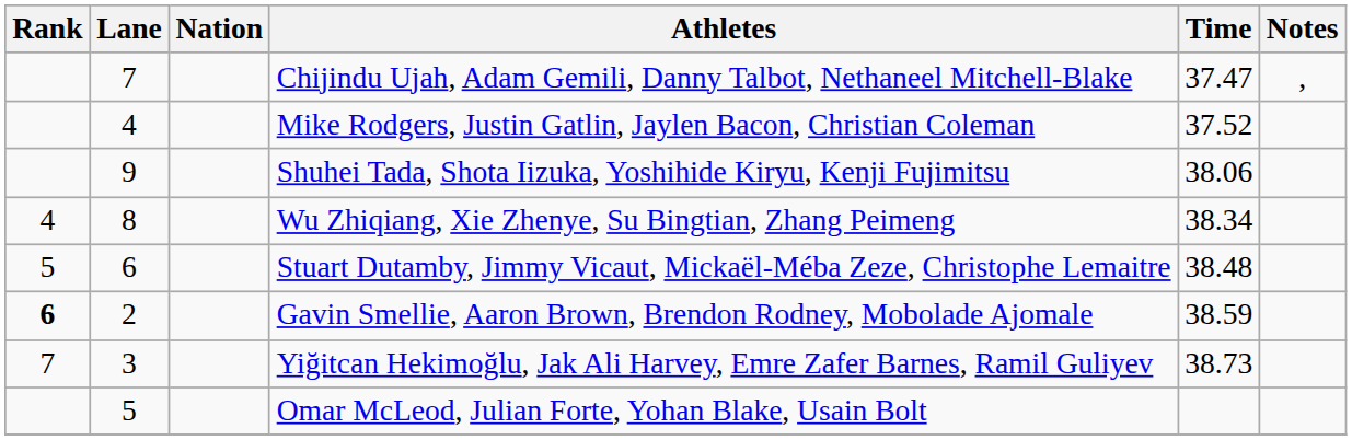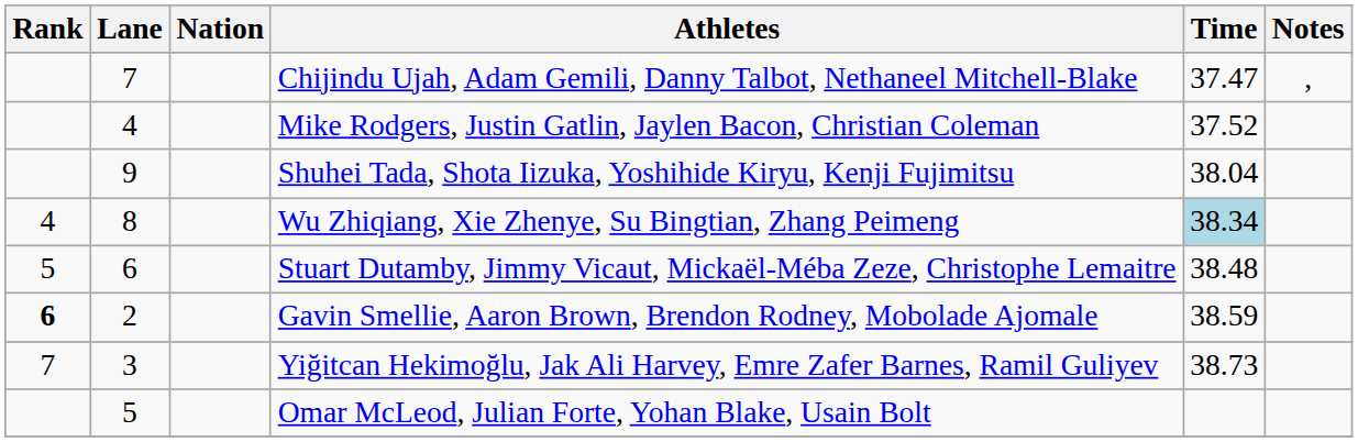Shuhei Tada, Shota Iizuka, Yoshihide Kiryu, Kenji Fujimitsu | Time: 38.06 -> 38.04
Wu Zhiqiang, Xie Zhenye, Su Bingtian, Zhang Peimeng | Time: no background -> lightblue background
